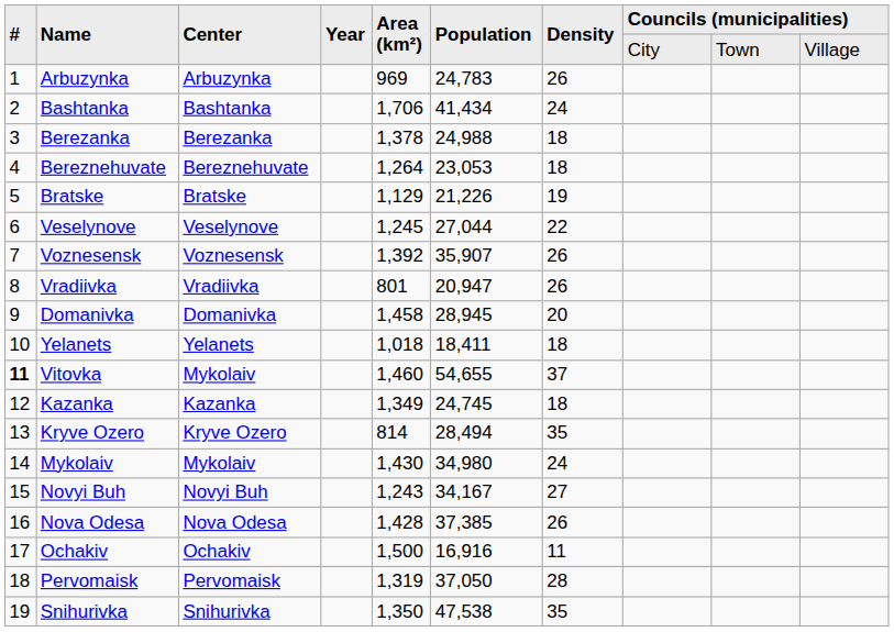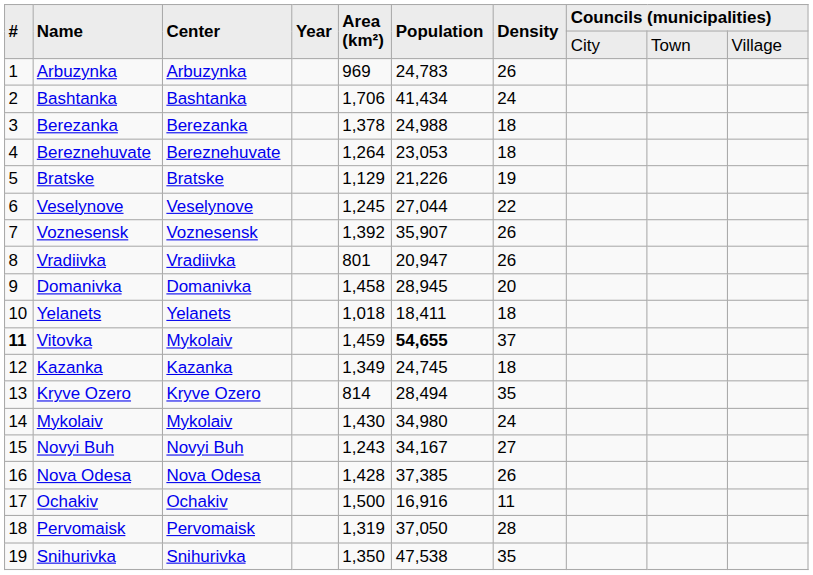Vitovka | Area (km²): 1,460 -> 1,459
Vitovka | Population: normal -> bold
